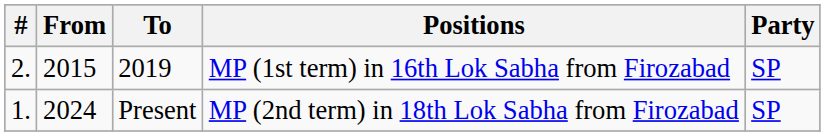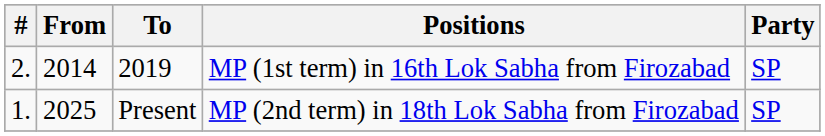2019 | From: 2015 -> 2014
Present | From: 2024 -> 2025
